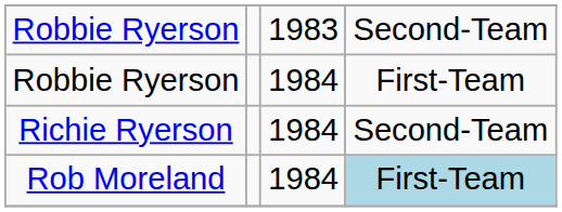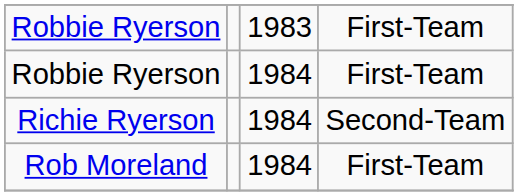Robbie Ryerson / 1983 | column 4: Second-Team -> First-Team
Rob Moreland | column 4: lightblue background -> no background
